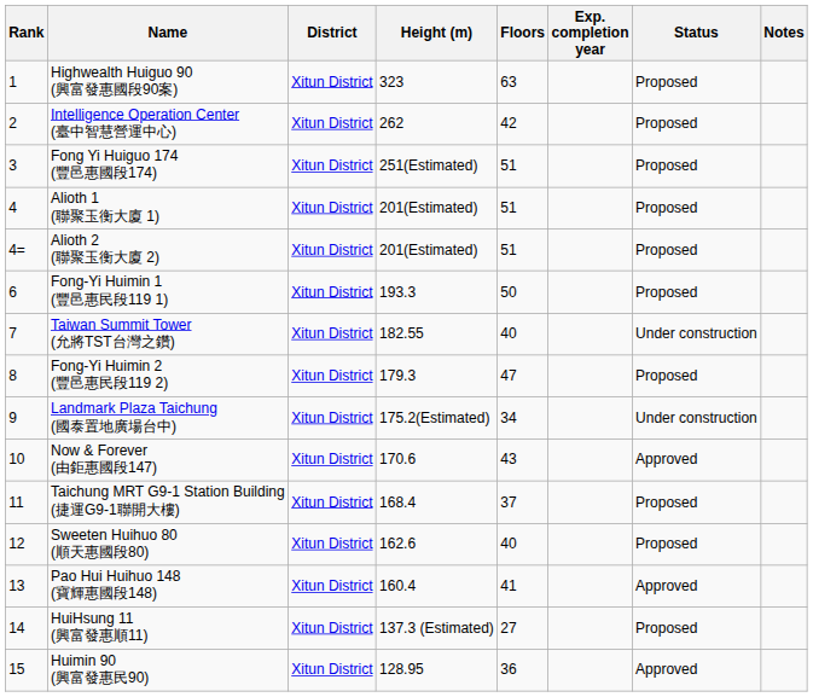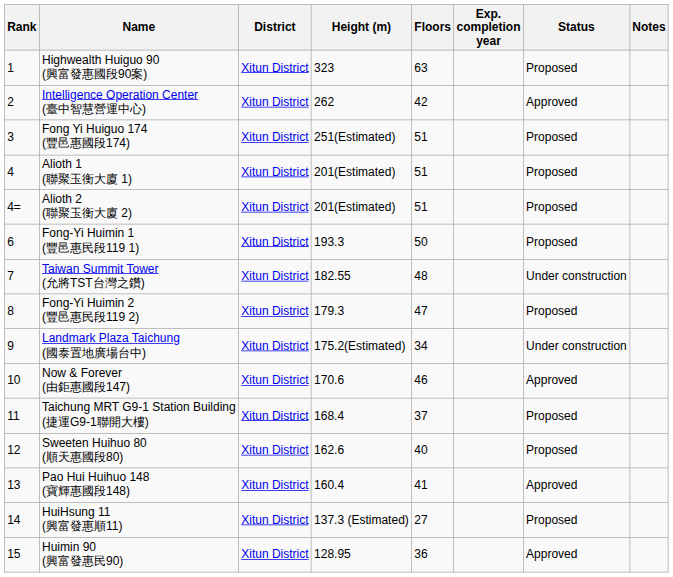Intelligence Operation Center (臺中智慧營運中心) | Status: Proposed -> Approved
Taiwan Summit Tower (允將TST台灣之鑽) | Floors: 40 -> 48
Now & Forever (由鉅惠國段147) | Floors: 43 -> 46
